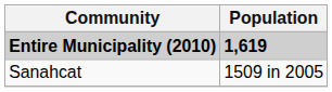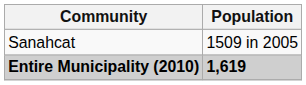rows swapped: Entire Municipality (2010) <-> Sanahcat
